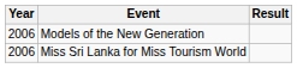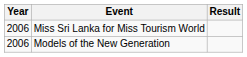rows swapped: Miss Sri Lanka for Miss Tourism World <-> Models of the New Generation
